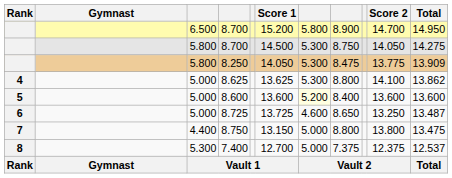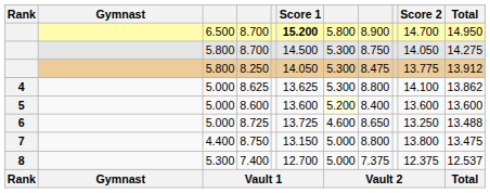6.500 / 8.700 | Score 1: normal -> bold
8.250 | Total: 13.909 -> 13.912
8.725 | Total: 13.487 -> 13.488
